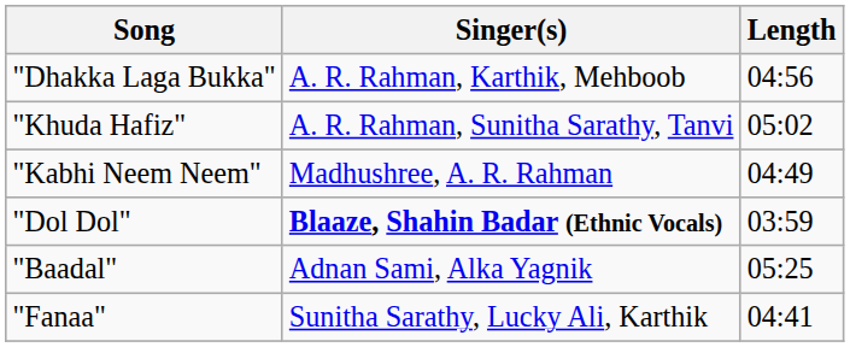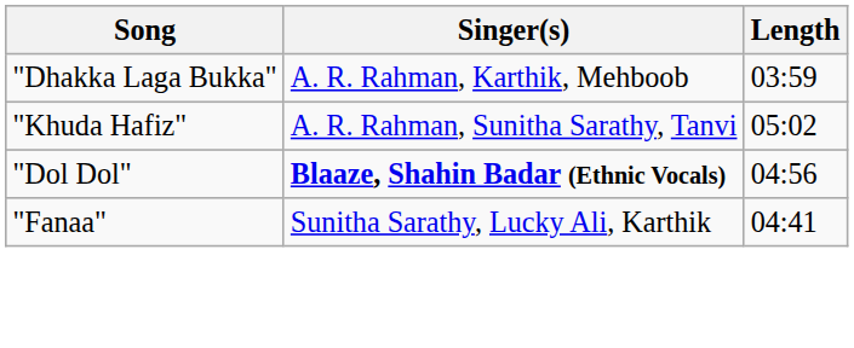"Dhakka Laga Bukka" | Length: 04:56 -> 03:59
- row: "Kabhi Neem Neem" | Madhushree, A. R. Rahman | 04:49
"Dol Dol" | Length: 03:59 -> 04:56
- row: "Baadal" | Adnan Sami, Alka Yagnik | 05:25
